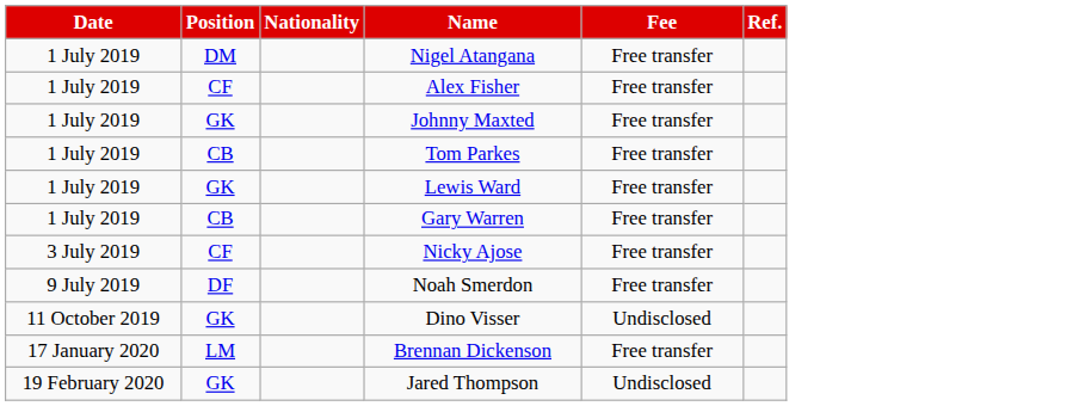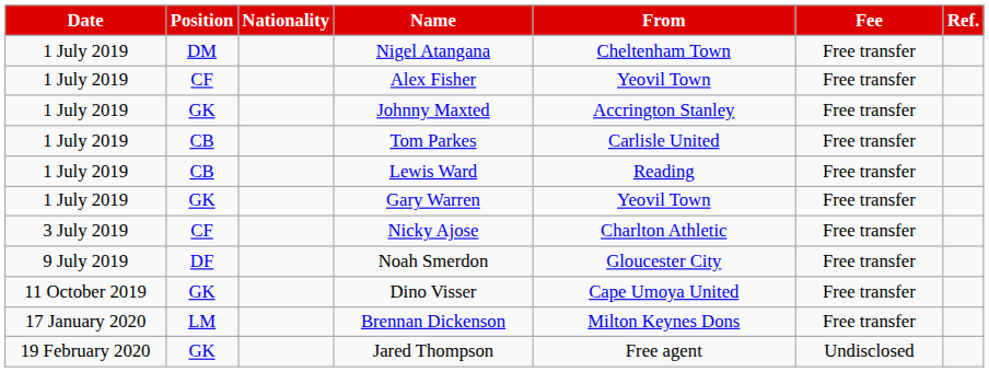+ column: From | Cheltenham Town | Yeovil Town | Accrington Stanley | Carlisle United | Reading | Yeovil Town | Charlton Athletic | Gloucester City | Cape Umoya United | Milton Keynes Dons | Free agent
Lewis Ward | Position: GK -> CB
Gary Warren | Position: CB -> GK
Dino Visser | Fee: Undisclosed -> Free transfer
